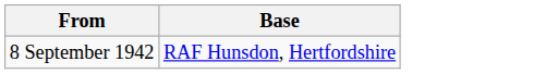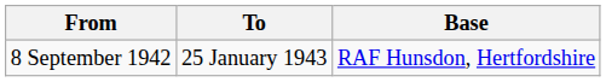+ column: To | 25 January 1943
